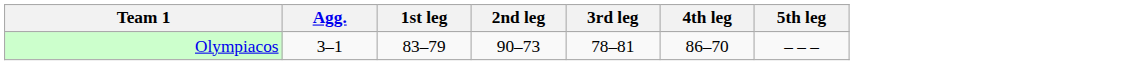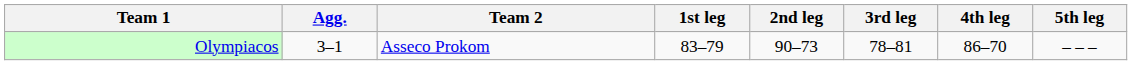+ column: Team 2 | Asseco Prokom
